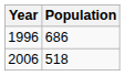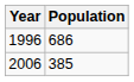2006 | Population: 518 -> 385
